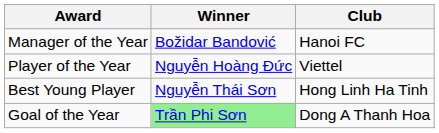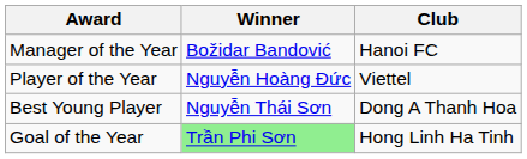Best Young Player | Club: Hong Linh Ha Tinh -> Dong A Thanh Hoa
Goal of the Year | Club: Dong A Thanh Hoa -> Hong Linh Ha Tinh
